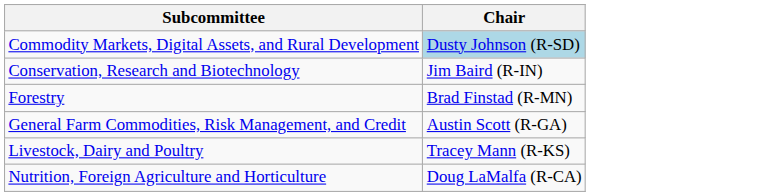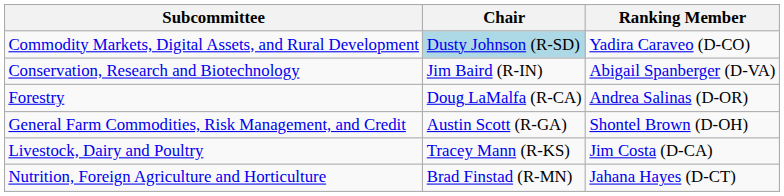+ column: Ranking Member | Yadira Caraveo (D-CO) | Abigail Spanberger (D-VA) | Andrea Salinas (D-OR) | Shontel Brown (D-OH) | Jim Costa (D-CA) | Jahana Hayes (D-CT)
Forestry | Chair: Brad Finstad (R-MN) -> Doug LaMalfa (R-CA)
Nutrition, Foreign Agriculture and Horticulture | Chair: Doug LaMalfa (R-CA) -> Brad Finstad (R-MN)
